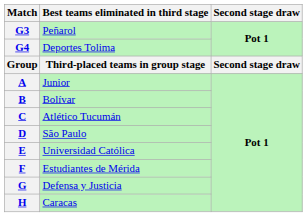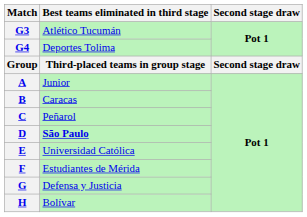G3 | Best teams eliminated in third stage: Peñarol -> Atlético Tucumán
B | Best teams eliminated in third stage: Bolívar -> Caracas
C | Best teams eliminated in third stage: Atlético Tucumán -> Peñarol
D | Best teams eliminated in third stage: normal -> bold
H | Best teams eliminated in third stage: Caracas -> Bolívar
